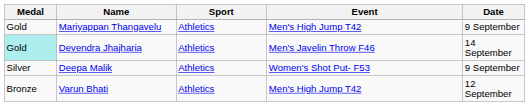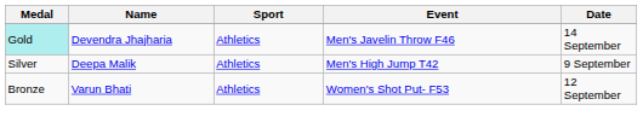- row: Gold | Mariyappan Thangavelu | Athletics | Men's High Jump T42 | 9 September
Deepa Malik | Event: Women's Shot Put- F53 -> Men's High Jump T42
Varun Bhati | Event: Men's High Jump T42 -> Women's Shot Put- F53
